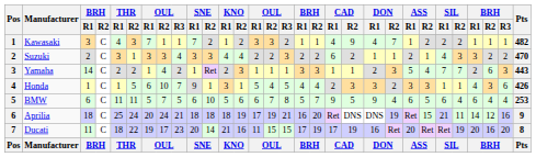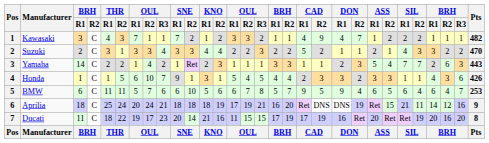Suzuki | CAD / R1: 6 -> 5
BMW | column 9: 5 -> 6
BMW | BRH / R3: 4 -> 7
